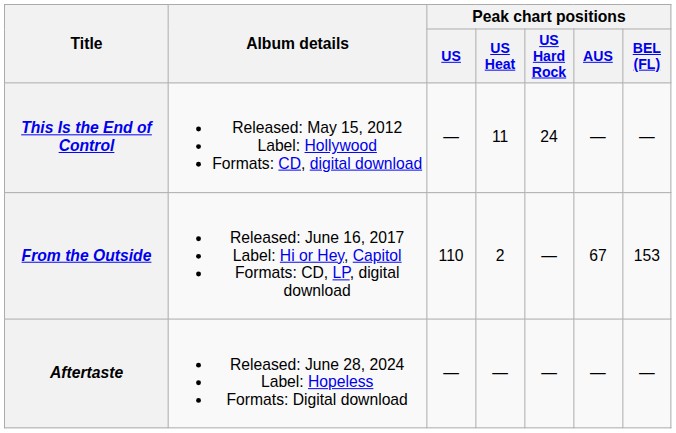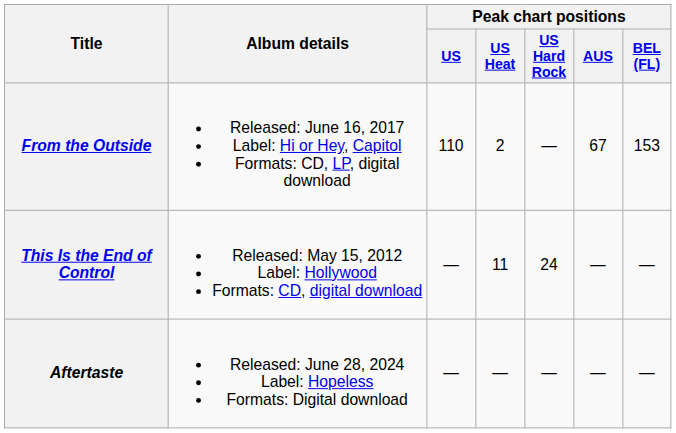rows swapped: This Is the End of Control <-> From the Outside
